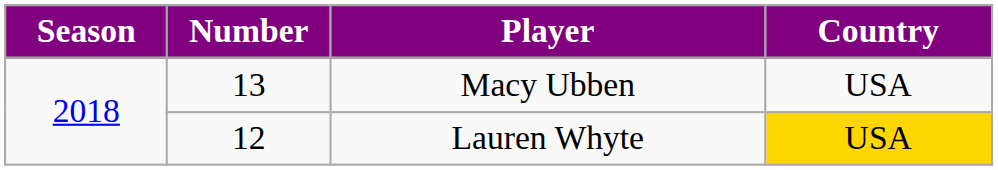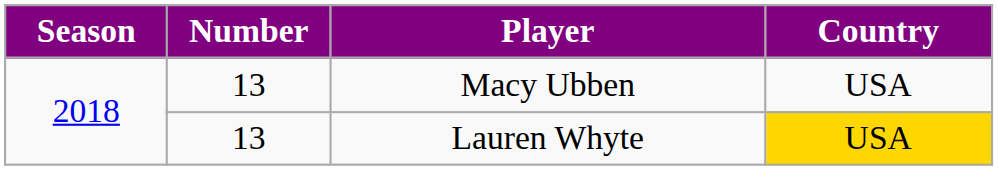Lauren Whyte | Number: 12 -> 13
